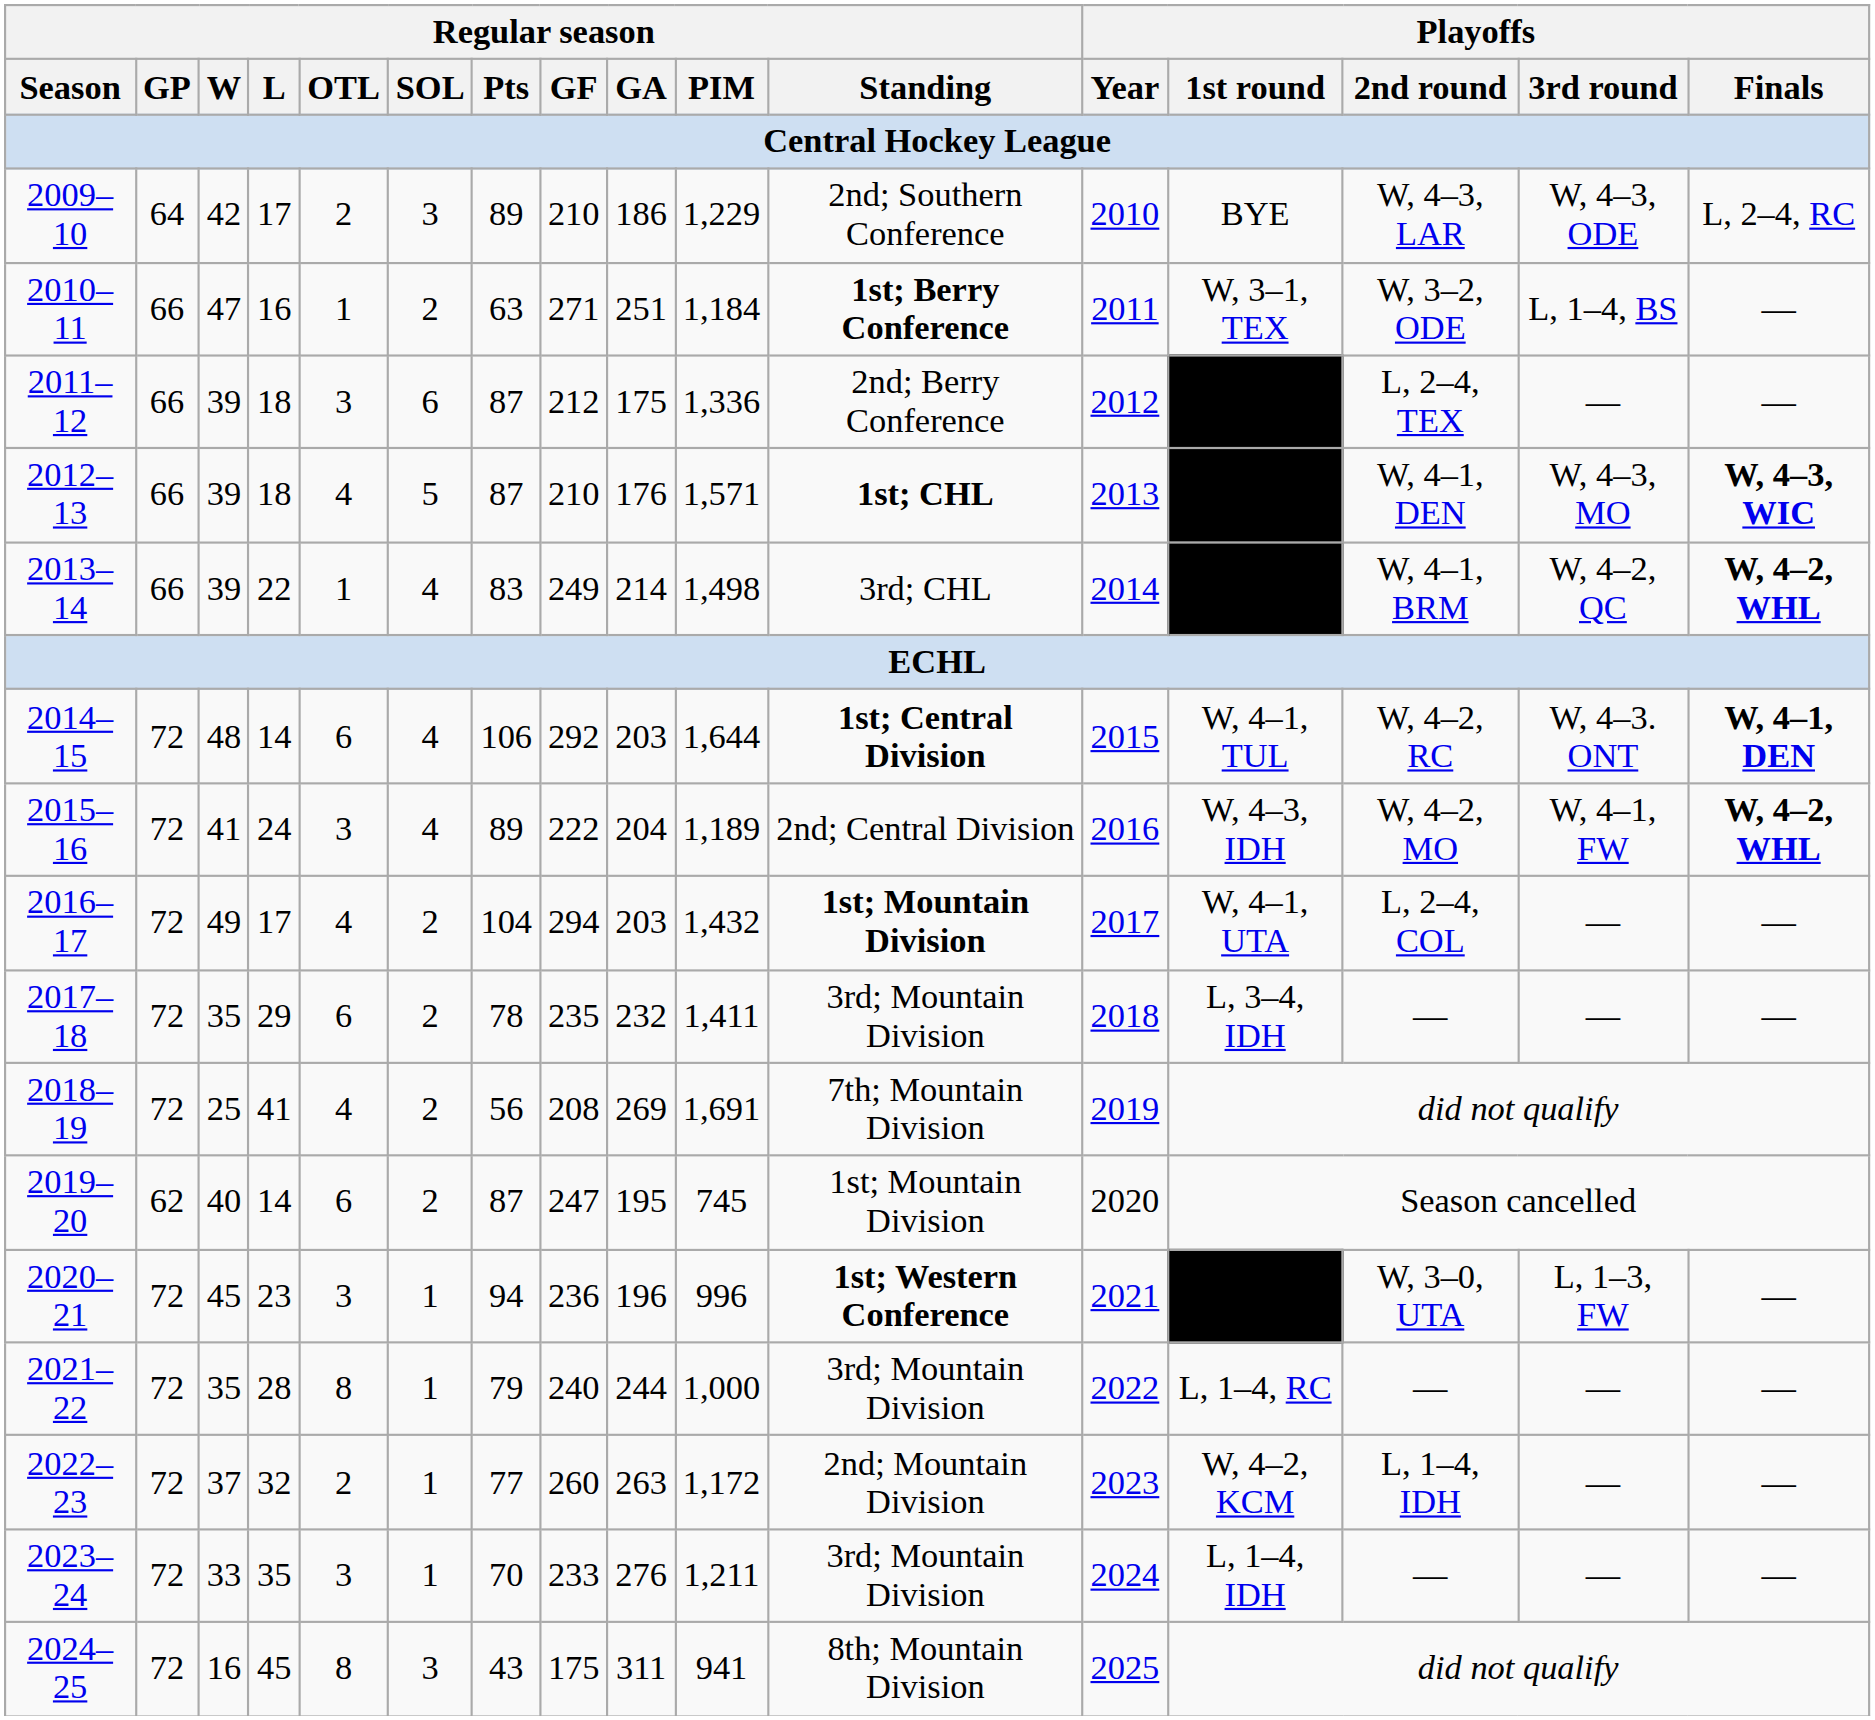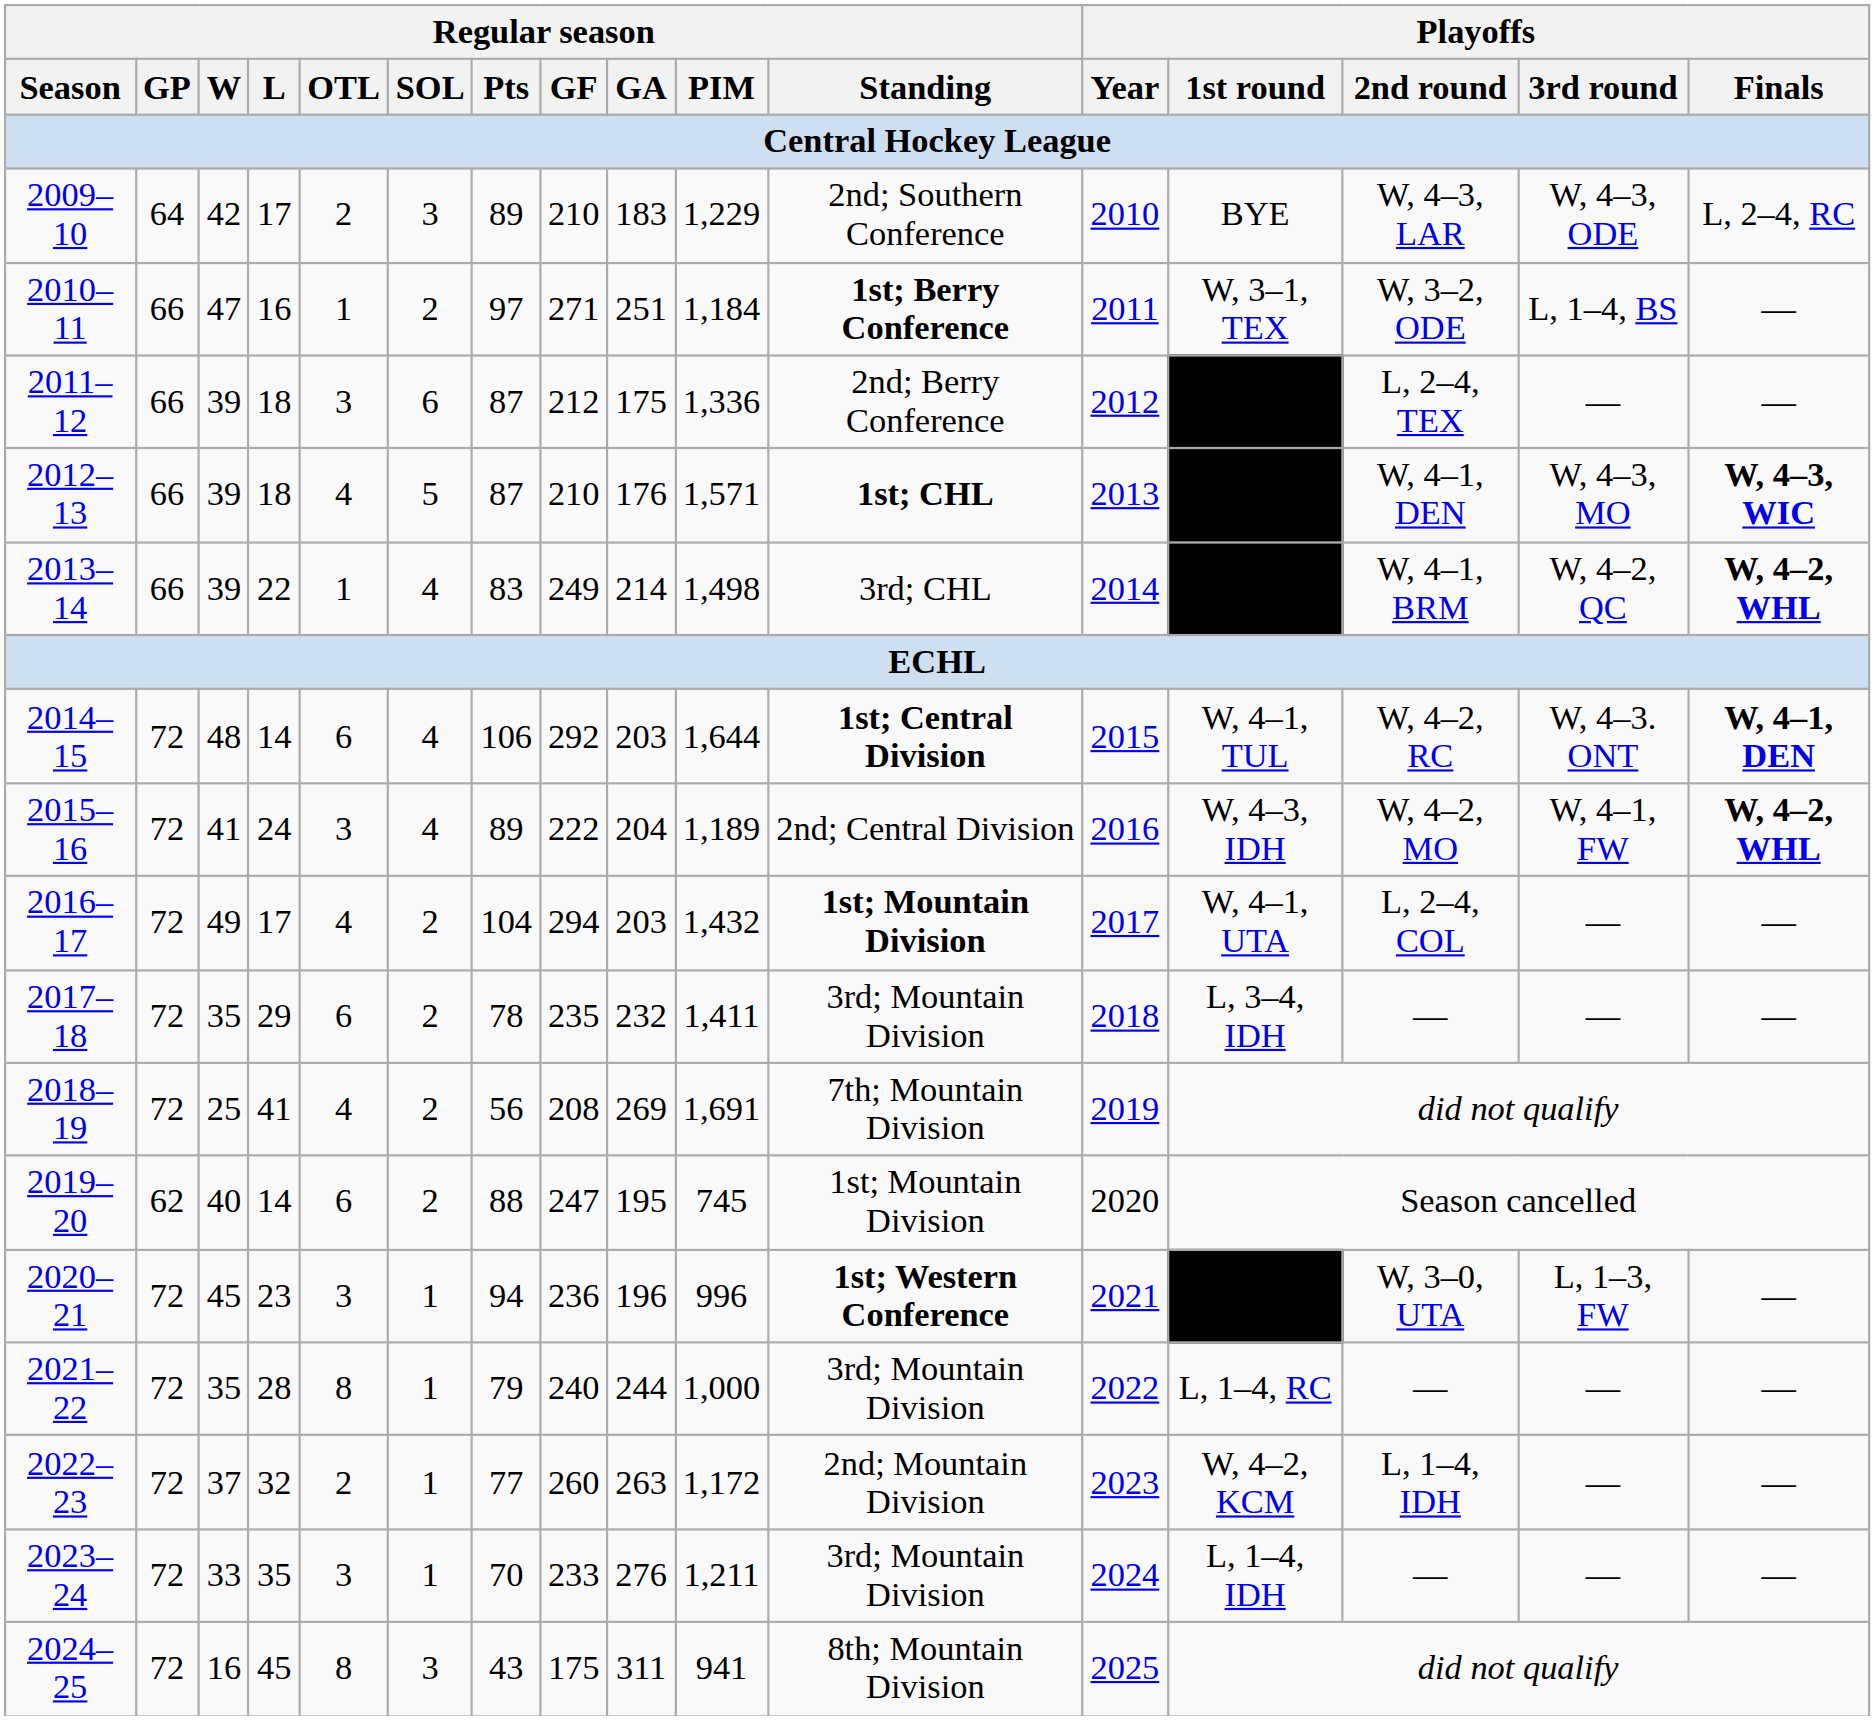2009–10 | Regular season / GA: 186 -> 183
2010–11 | Regular season / Pts: 63 -> 97
2019–20 | Regular season / Pts: 87 -> 88
